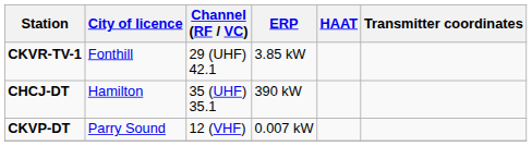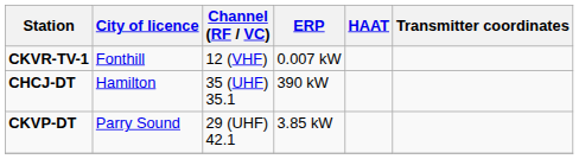CKVR-TV-1 | Channel (RF / VC): 29 (UHF) 42.1 -> 12 (VHF)
CKVR-TV-1 | ERP: 3.85 kW -> 0.007 kW
CKVP-DT | Channel (RF / VC): 12 (VHF) -> 29 (UHF) 42.1
CKVP-DT | ERP: 0.007 kW -> 3.85 kW
